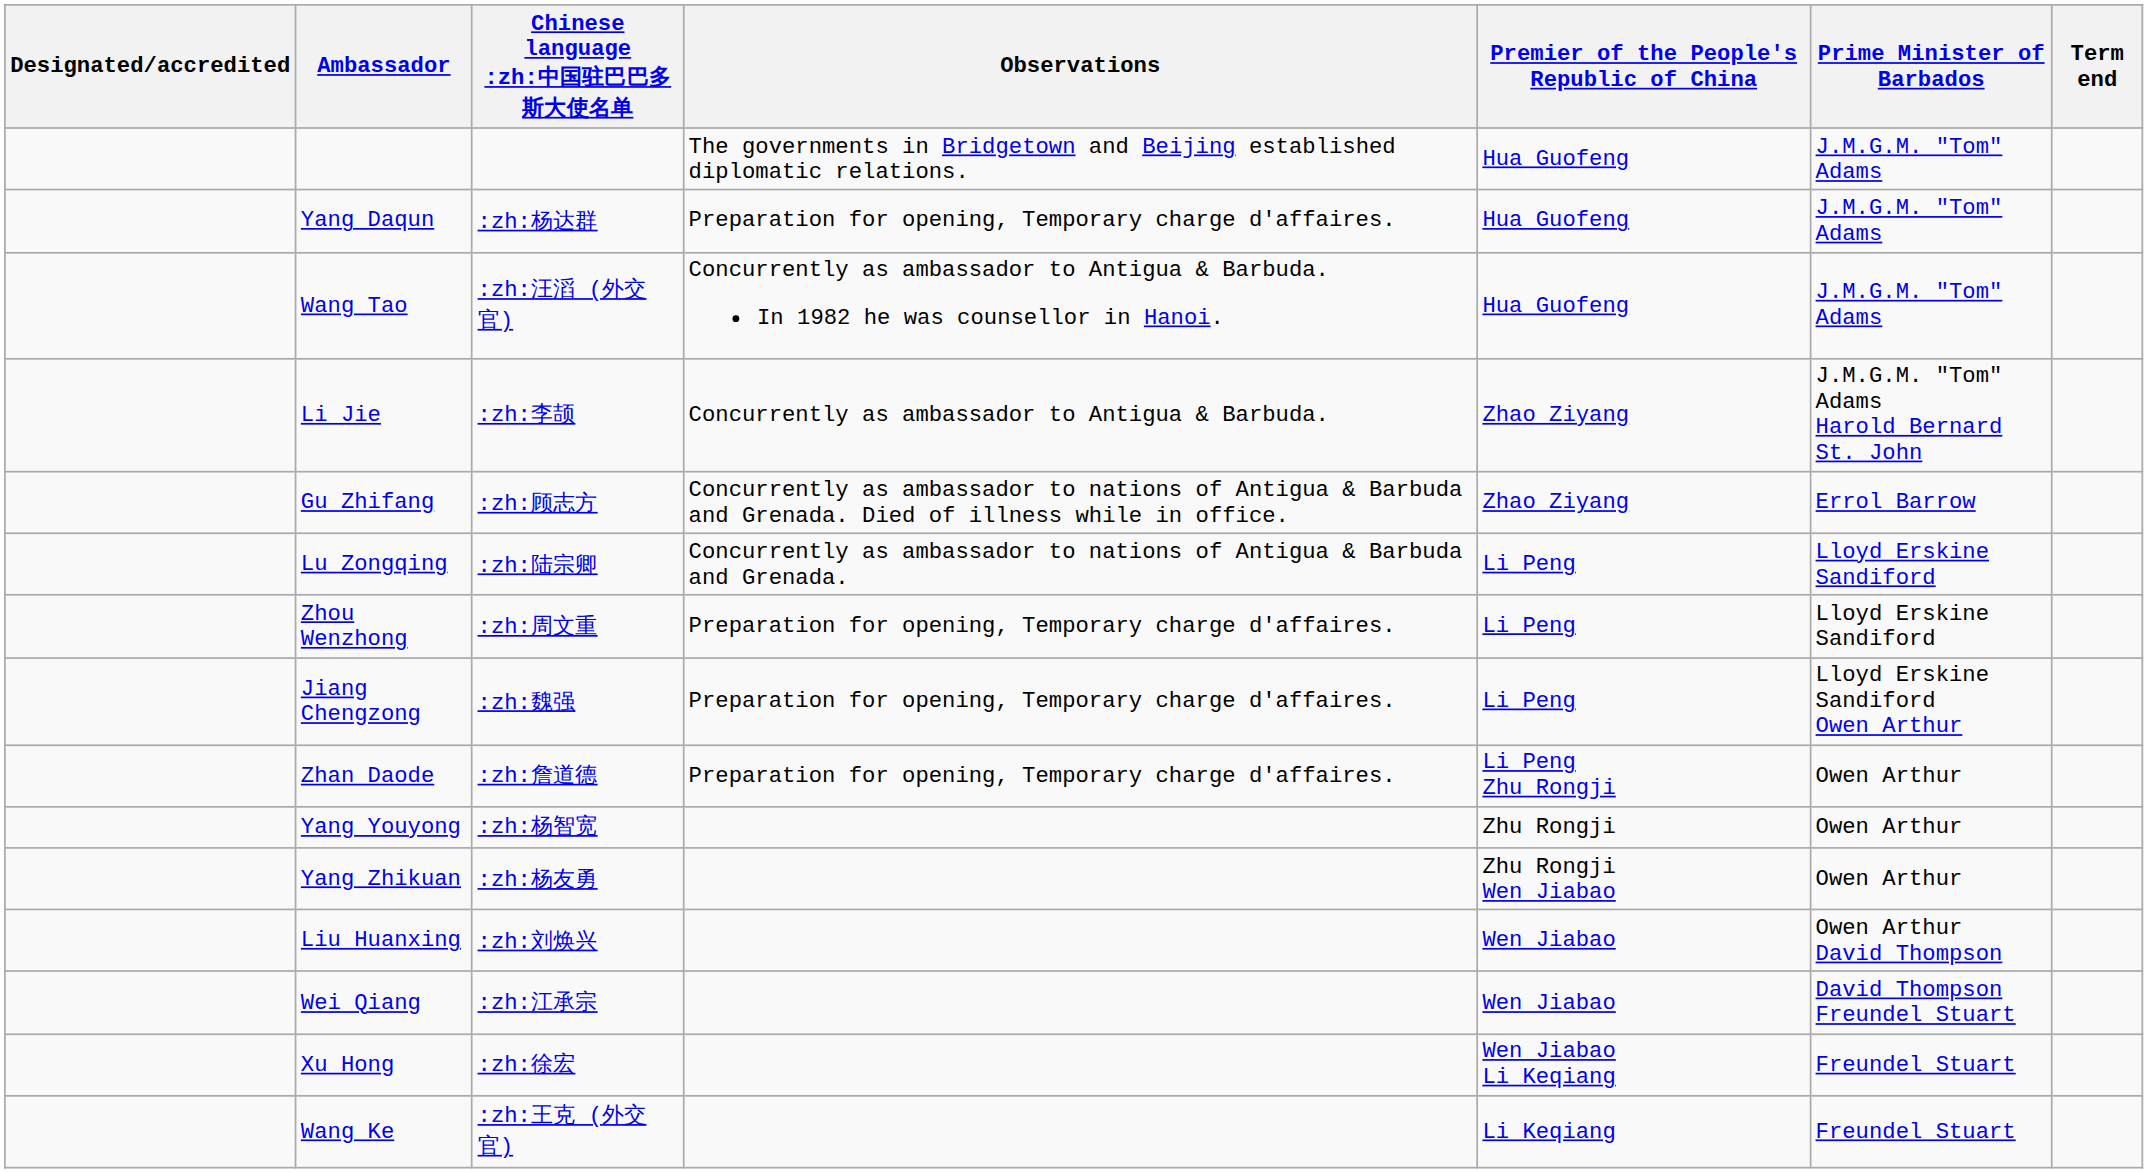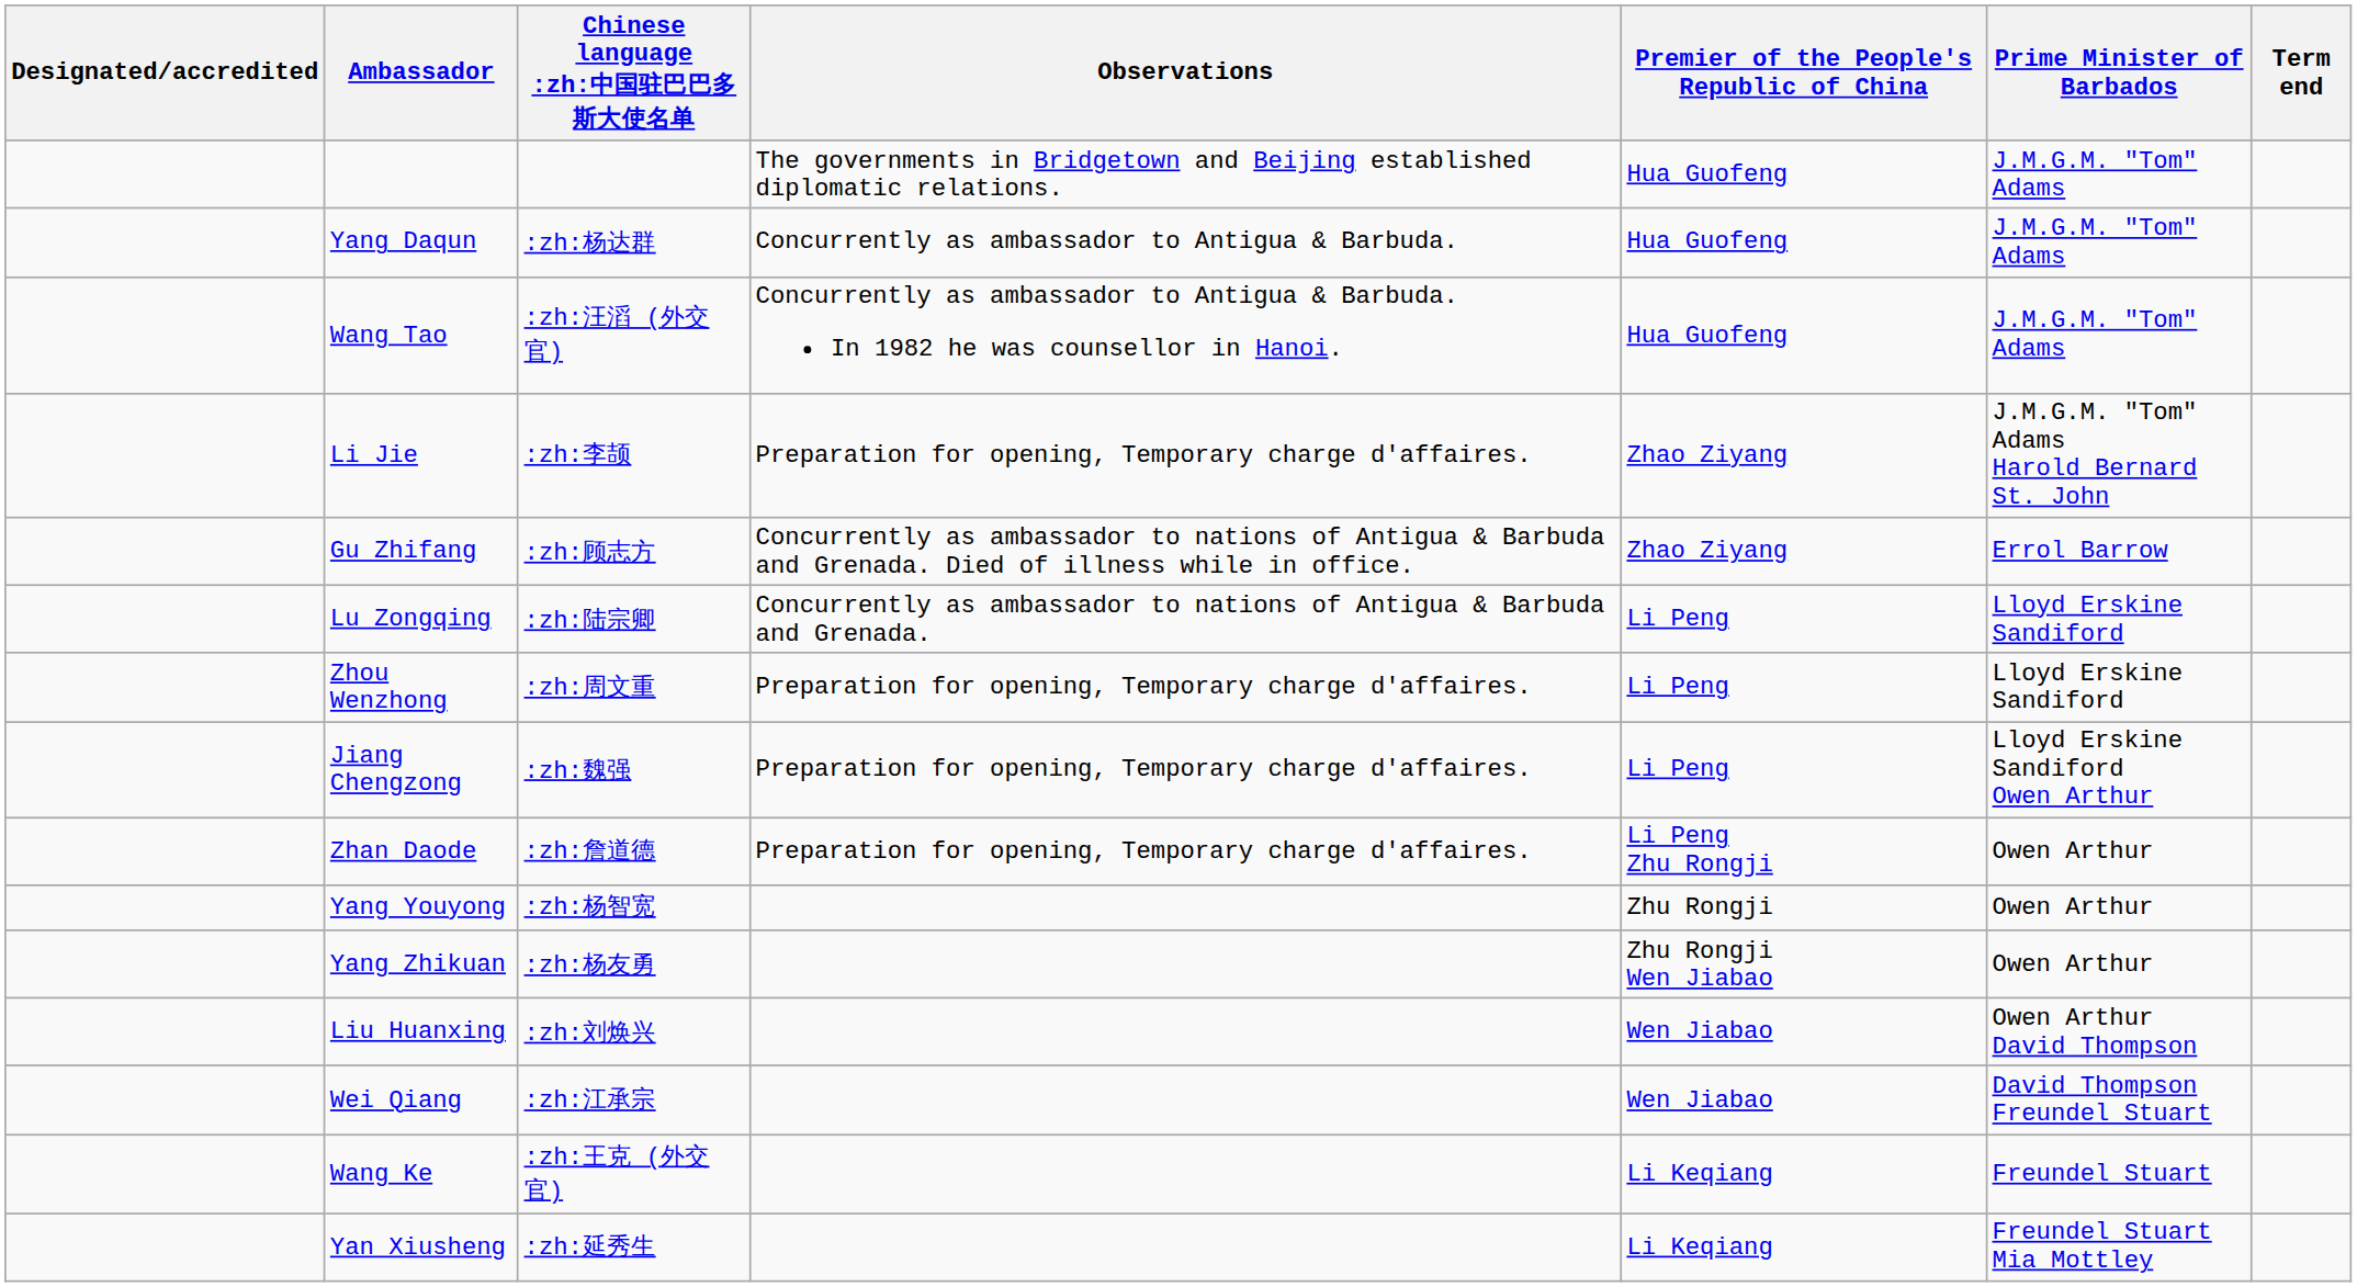Yang Daqun | Observations: Preparation for opening, Temporary charge d'affaires. -> Concurrently as ambassador to Antigua & Barbuda.
Li Jie | Observations: Concurrently as ambassador to Antigua & Barbuda. -> Preparation for opening, Temporary charge d'affaires.
- row: Xu Hong | :zh:徐宏 | Wen Jiabao Li Keqiang | Freundel Stuart
+ row: Yan Xiusheng | :zh:延秀生 | Li Keqiang | Freundel Stuart Mia Mottley
